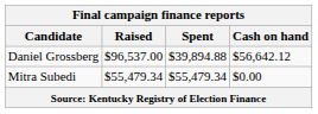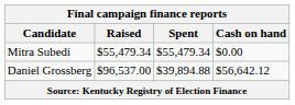rows swapped: Daniel Grossberg <-> Mitra Subedi
